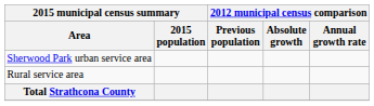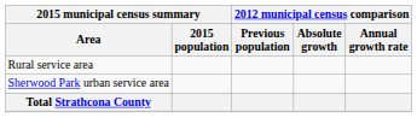rows swapped: Sherwood Park urban service area <-> Rural service area
